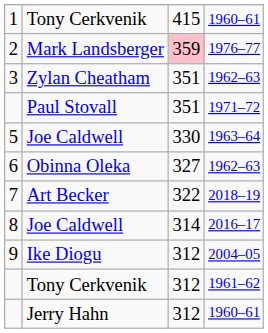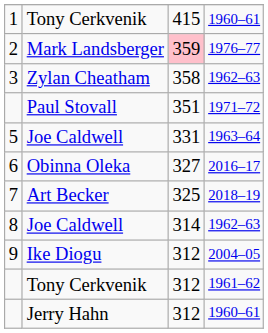3 | column 3: 351 -> 358
5 | column 3: 330 -> 331
6 | column 4: 1962–63 -> 2016–17
7 | column 3: 322 -> 325
8 | column 4: 2016–17 -> 1962–63
